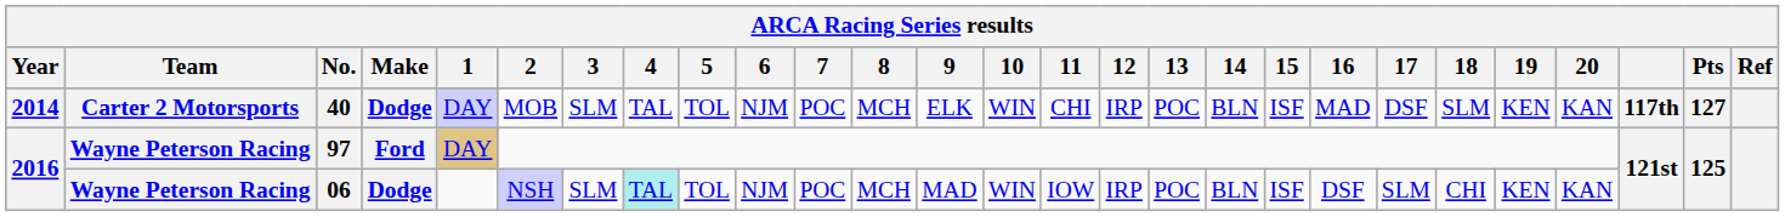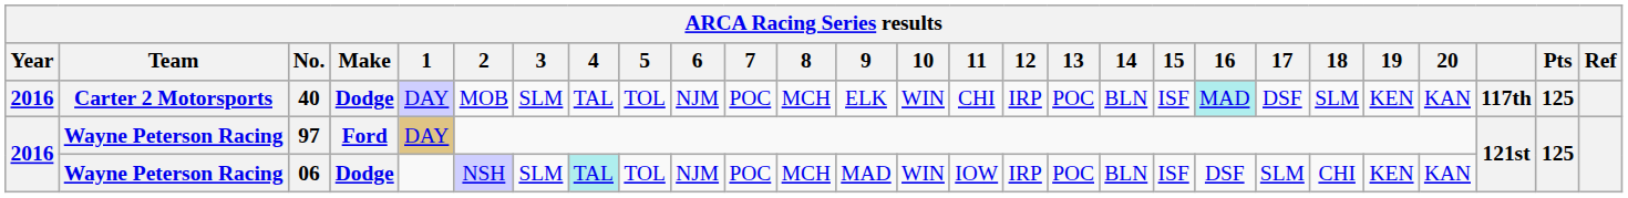40 | Year: 2014 -> 2016
40 | 16: no background -> paleturquoise background
40 | Pts: 127 -> 125
